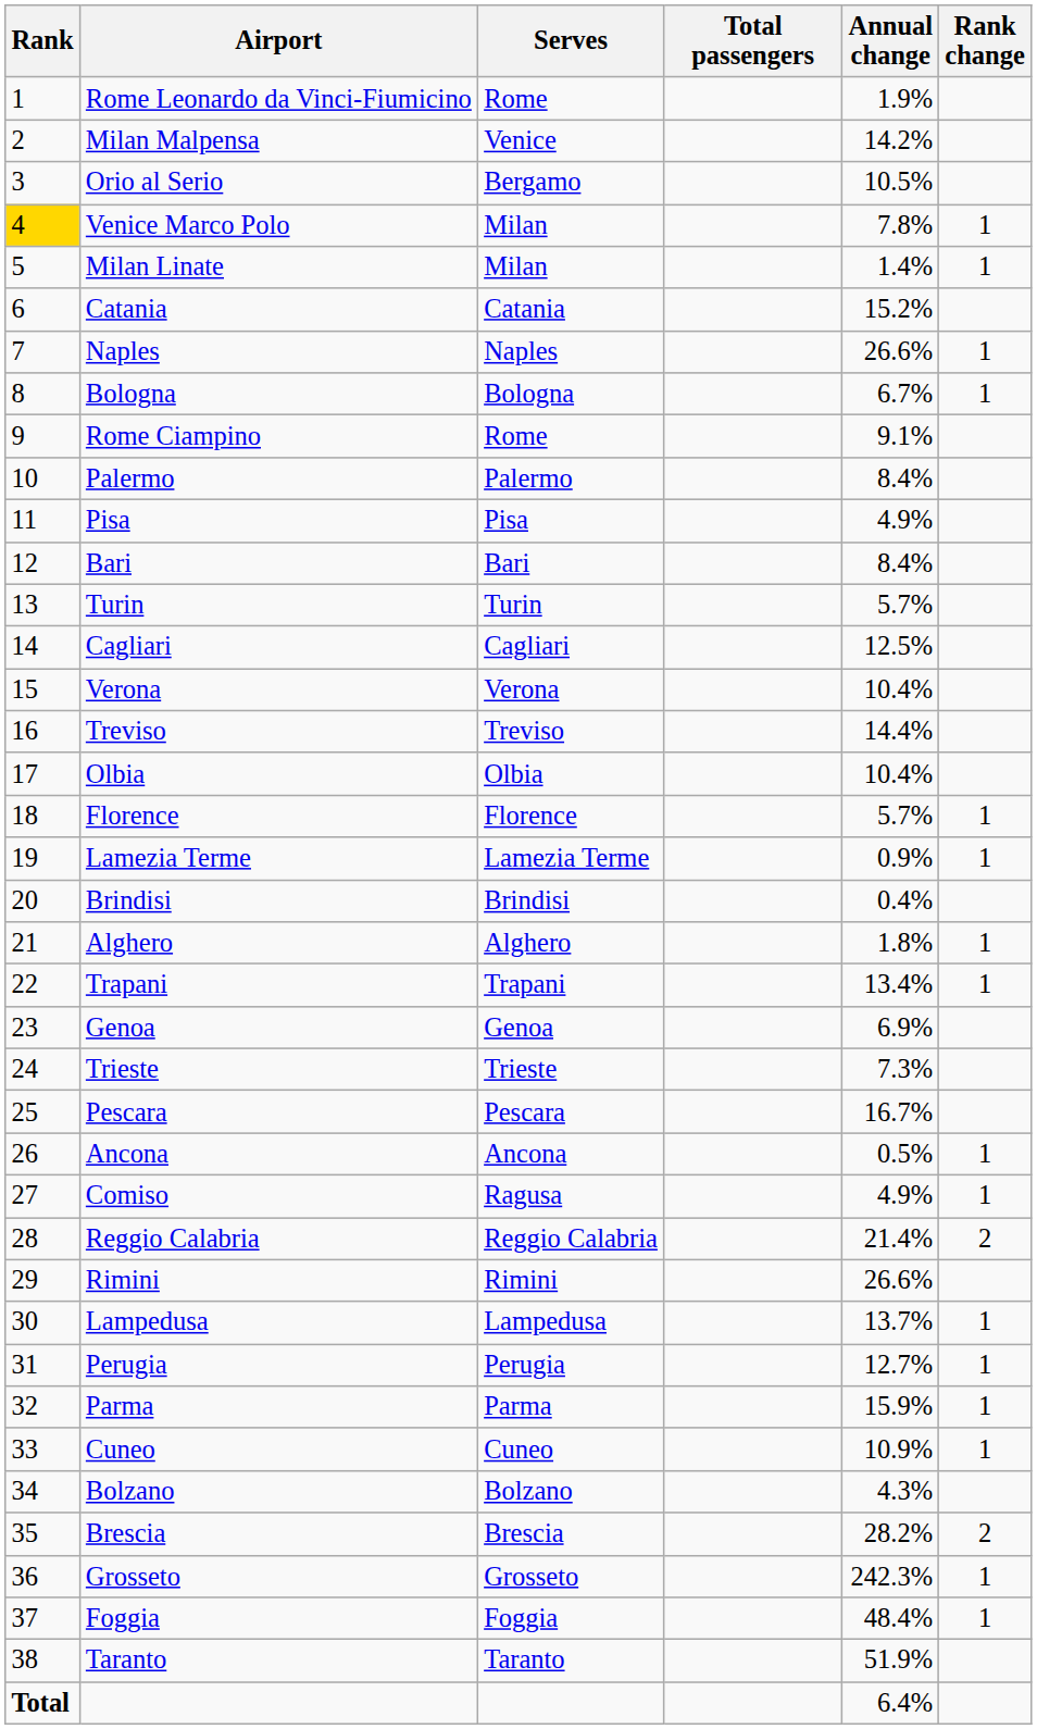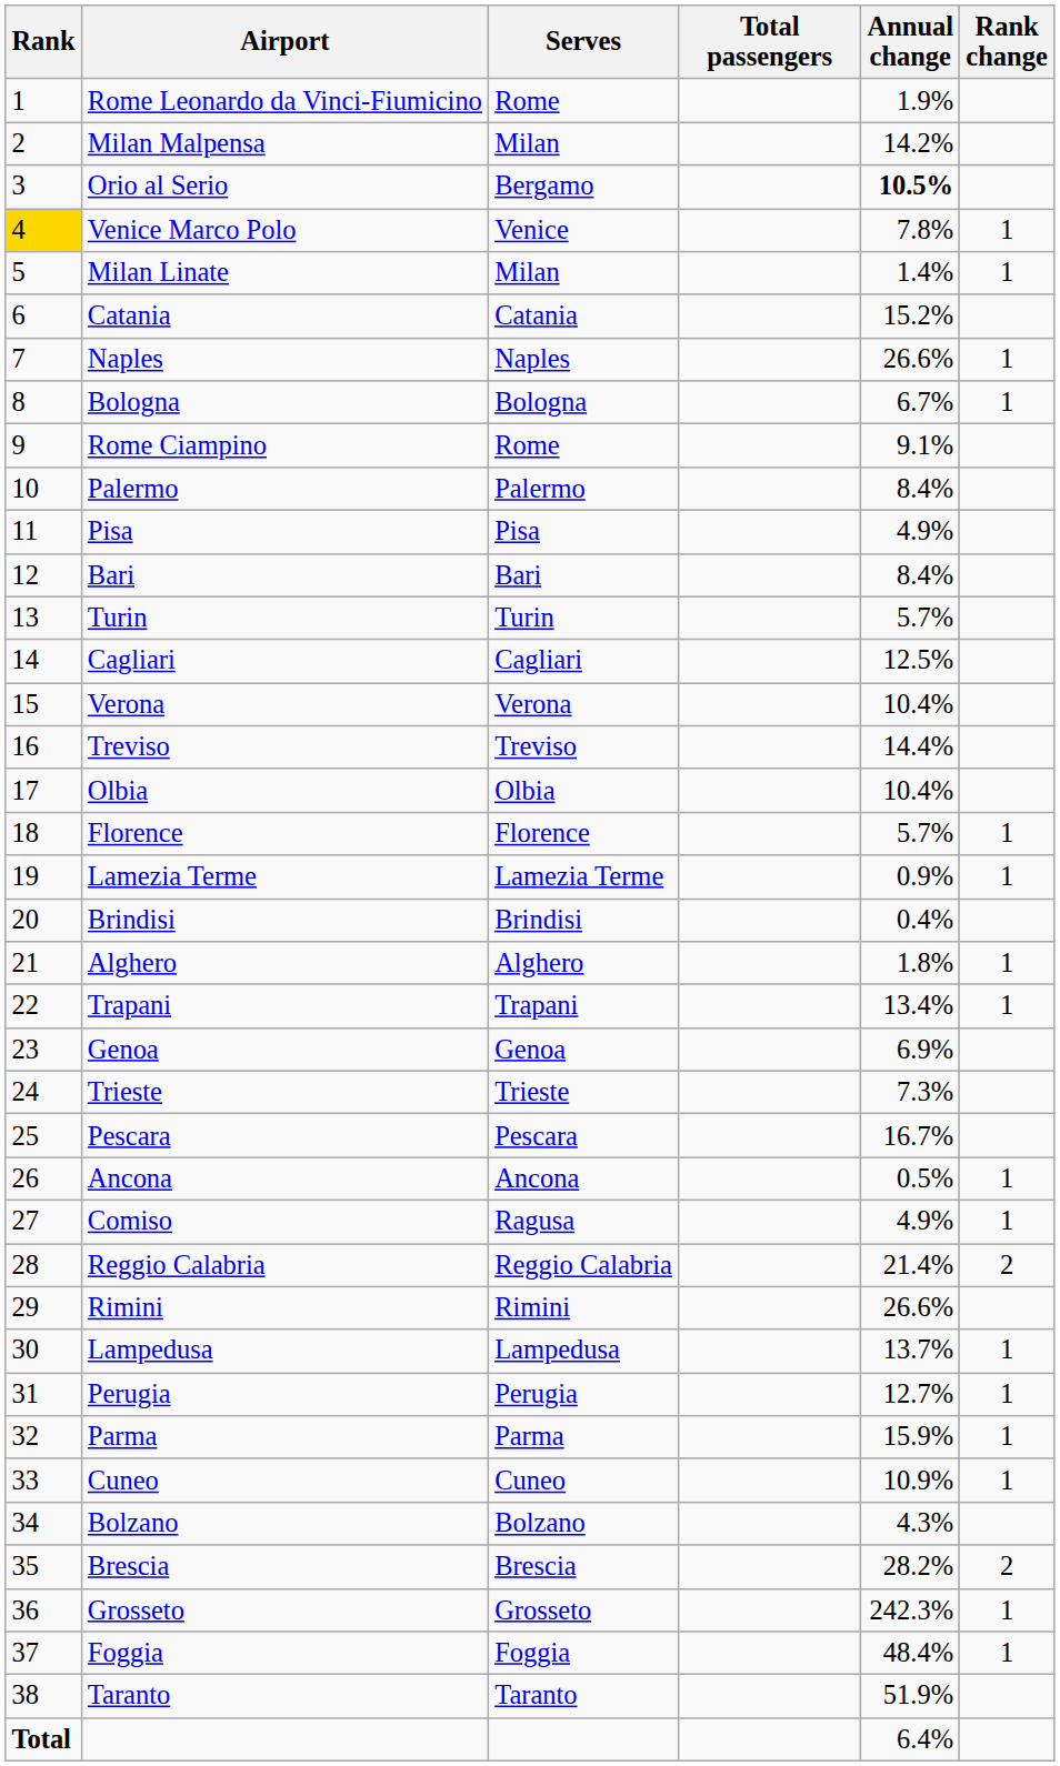Milan Malpensa | Serves: Venice -> Milan
Orio al Serio | Annual change: normal -> bold
Venice Marco Polo | Serves: Milan -> Venice
